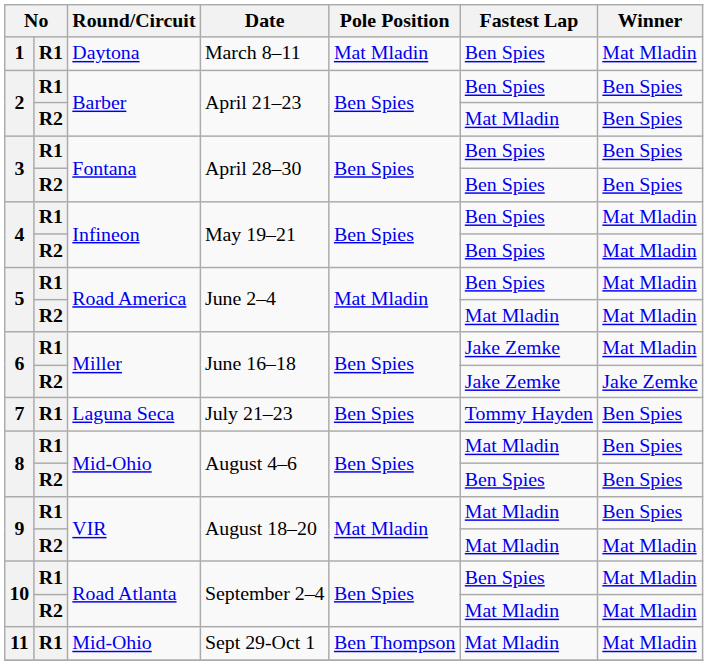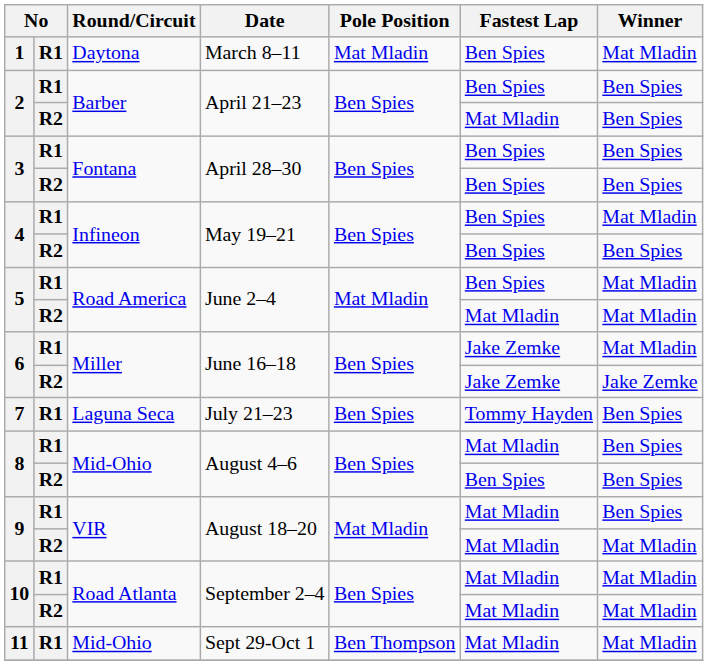4 / R2 | Winner: Mat Mladin -> Ben Spies
10 / R1 | Fastest Lap: Ben Spies -> Mat Mladin
